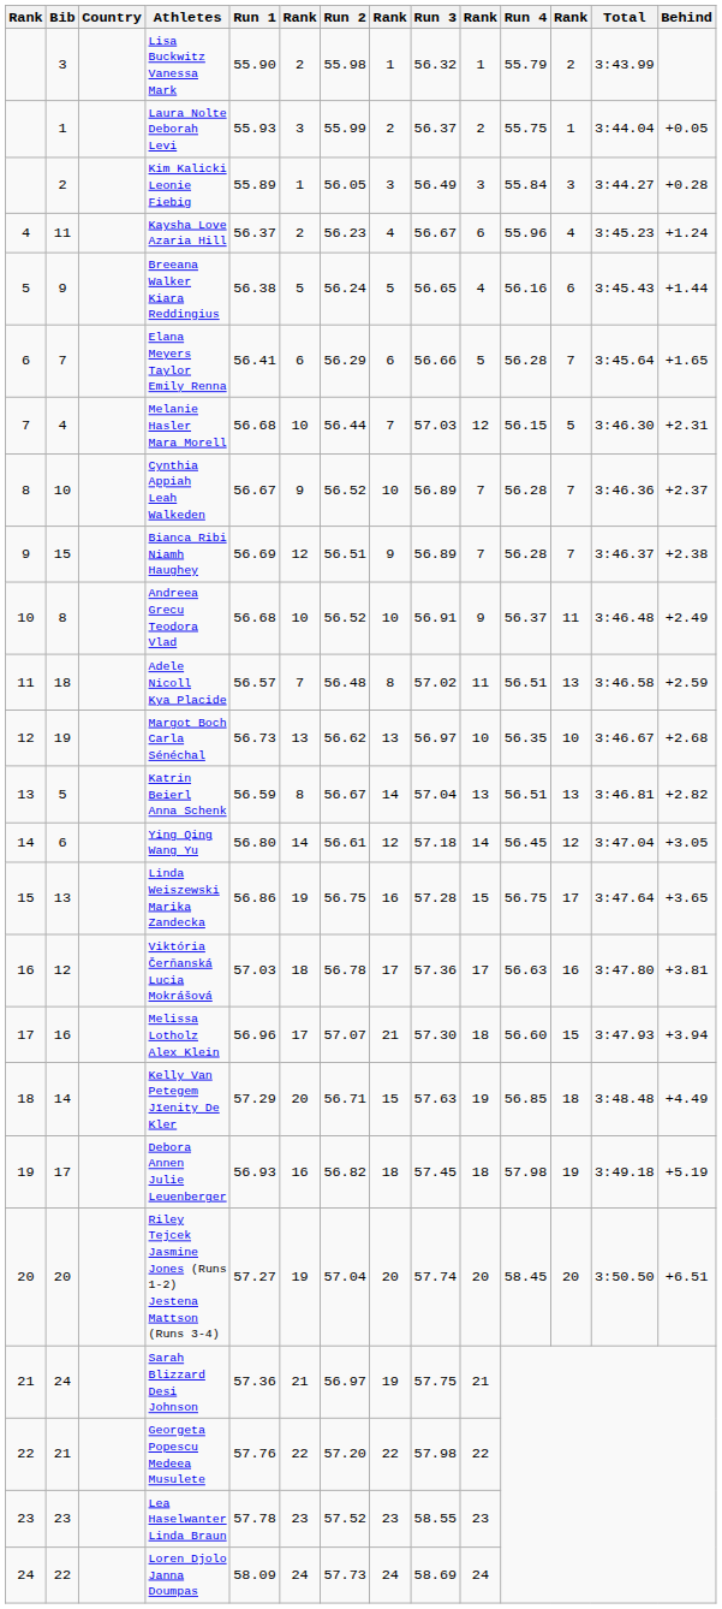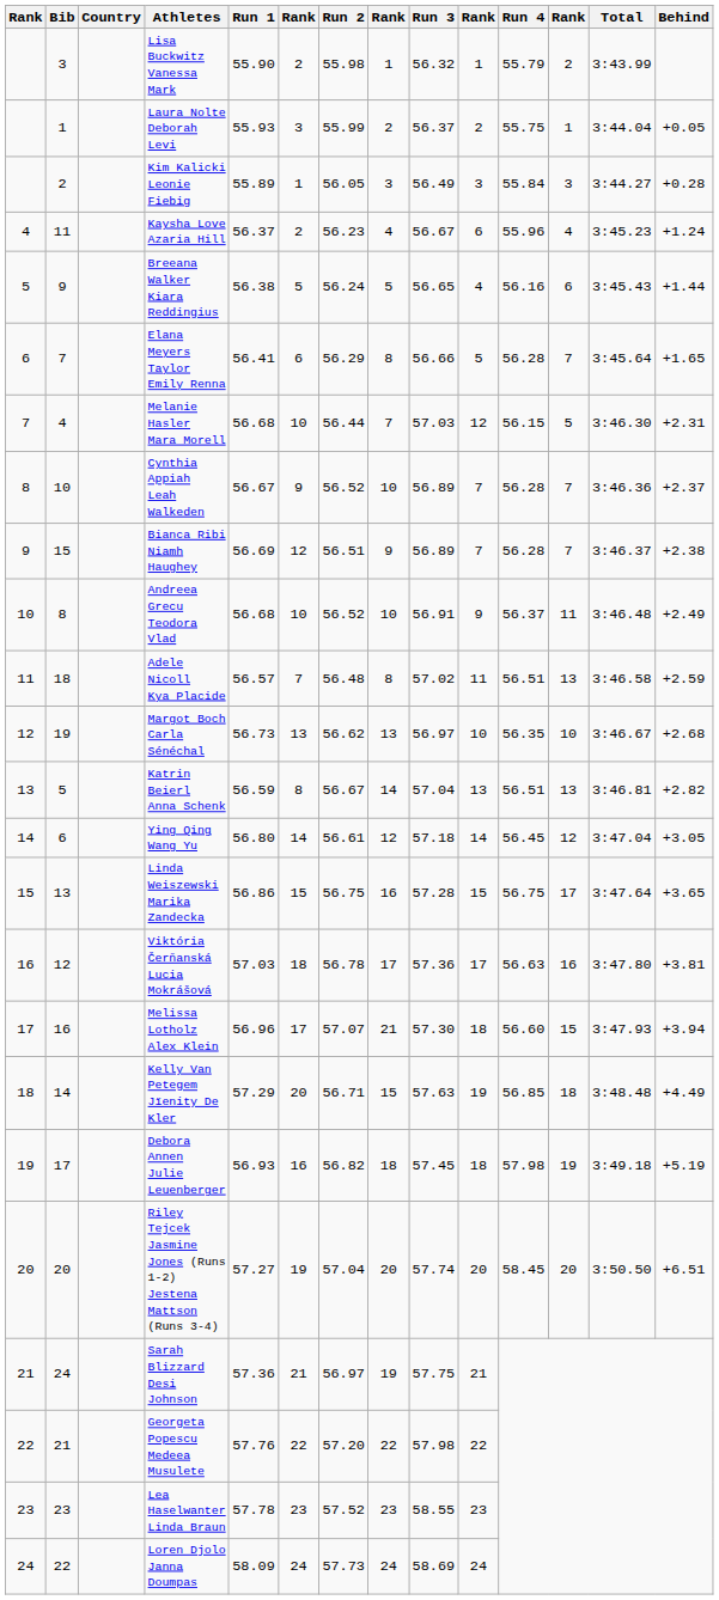Elana Meyers Taylor Emily Renna | column 8: 6 -> 8
Linda Weiszewski Marika Zandecka | column 6: 19 -> 15
